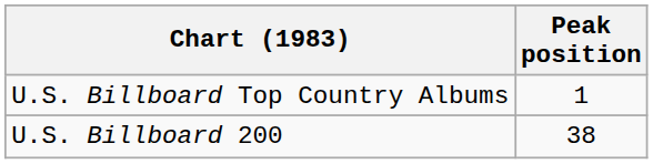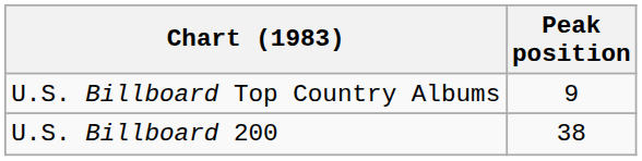U.S. Billboard Top Country Albums | Peak position: 1 -> 9
